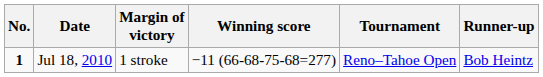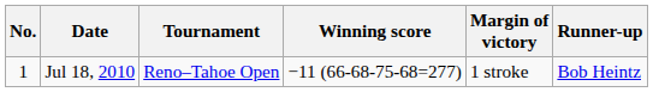columns swapped: Tournament <-> Margin of victory
Jul 18, 2010 | No.: bold -> normal
